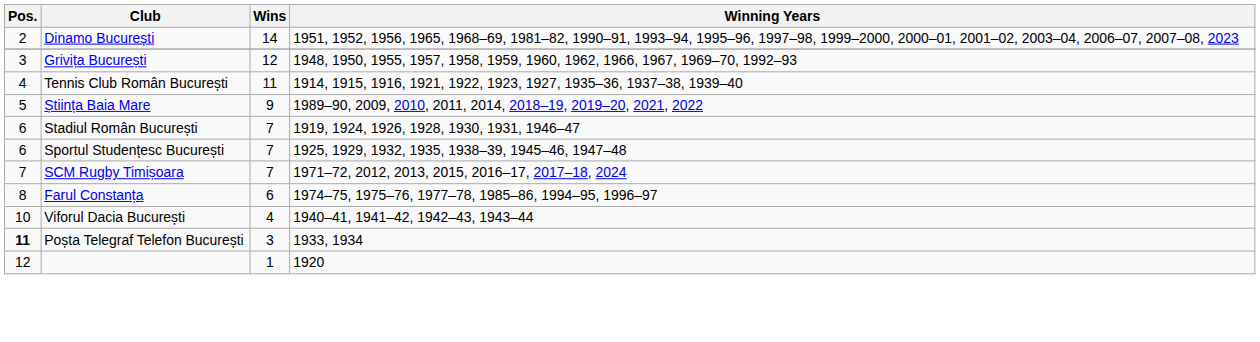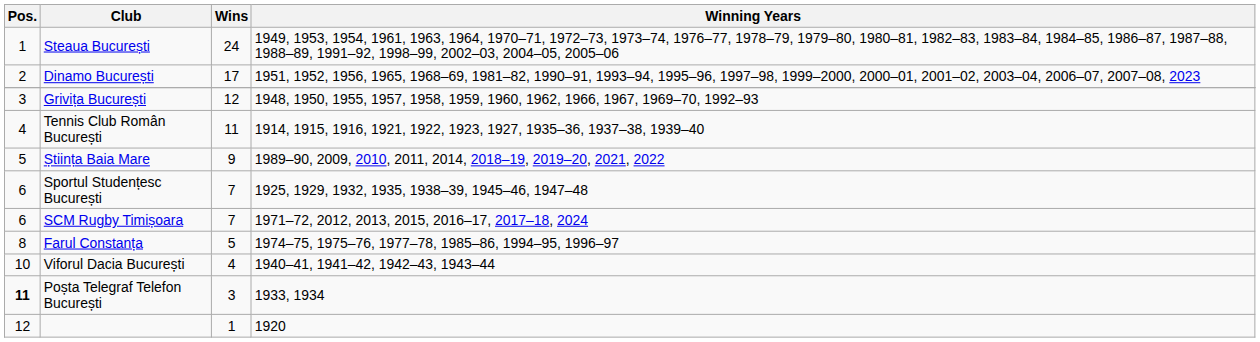+ row: 1 | Steaua București | 24 | 1949, 1953, 1954, 1961, 1963, 1964, 1970–71, 1972–73, 1973–74, 1976–77, 1978–79, 1979–80, 1980–81, 1982–83, 1983–84, 1984–85, 1986–87, 1987–88, 1988–89, 1991–92, 1998–99, 2002–03, 2004–05, 2005–06
Dinamo București | Wins: 14 -> 17
- row: 6 | Stadiul Român București | 7 | 1919, 1924, 1926, 1928, 1930, 1931, 1946–47
SCM Rugby Timișoara | Pos.: 7 -> 6
Farul Constanța | Wins: 6 -> 5
